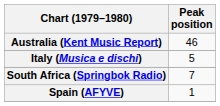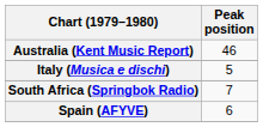Spain (AFYVE) | Peak position: 1 -> 6
